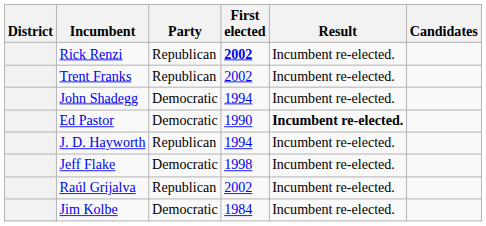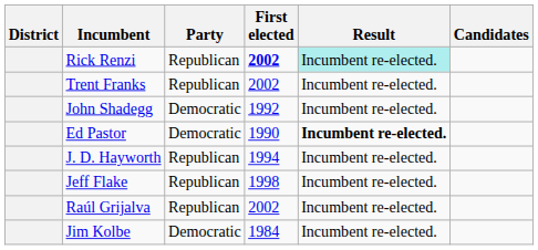Rick Renzi | Result: no background -> paleturquoise background
John Shadegg | First elected: 1994 -> 1992
Jeff Flake | Party: Democratic -> Republican
